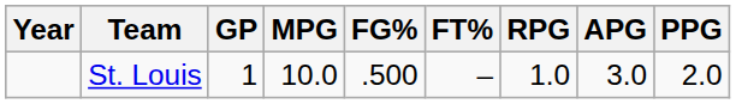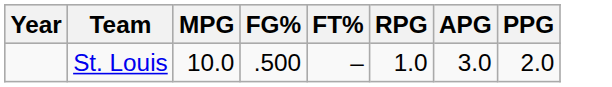- column: GP | 1
